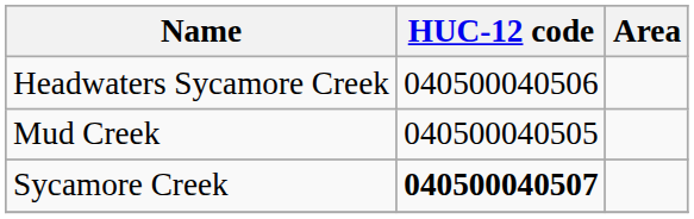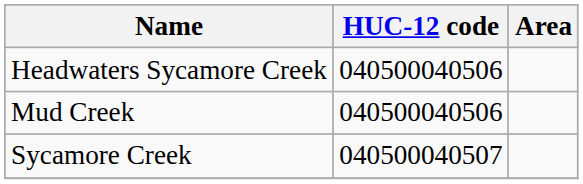Mud Creek | HUC-12 code: 040500040505 -> 040500040506
Sycamore Creek | HUC-12 code: bold -> normal
